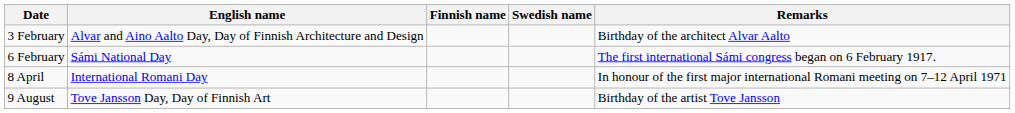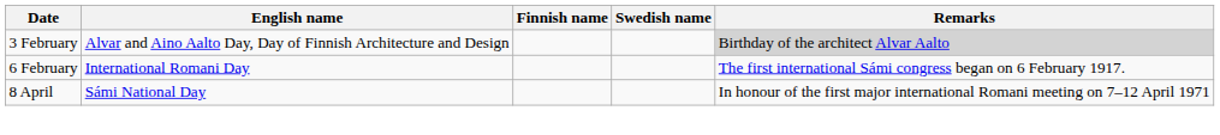3 February | Remarks: no background -> lightgrey background
6 February | English name: Sámi National Day -> International Romani Day
8 April | English name: International Romani Day -> Sámi National Day
- row: 9 August | Tove Jansson Day, Day of Finnish Art | Birthday of the artist Tove Jansson
